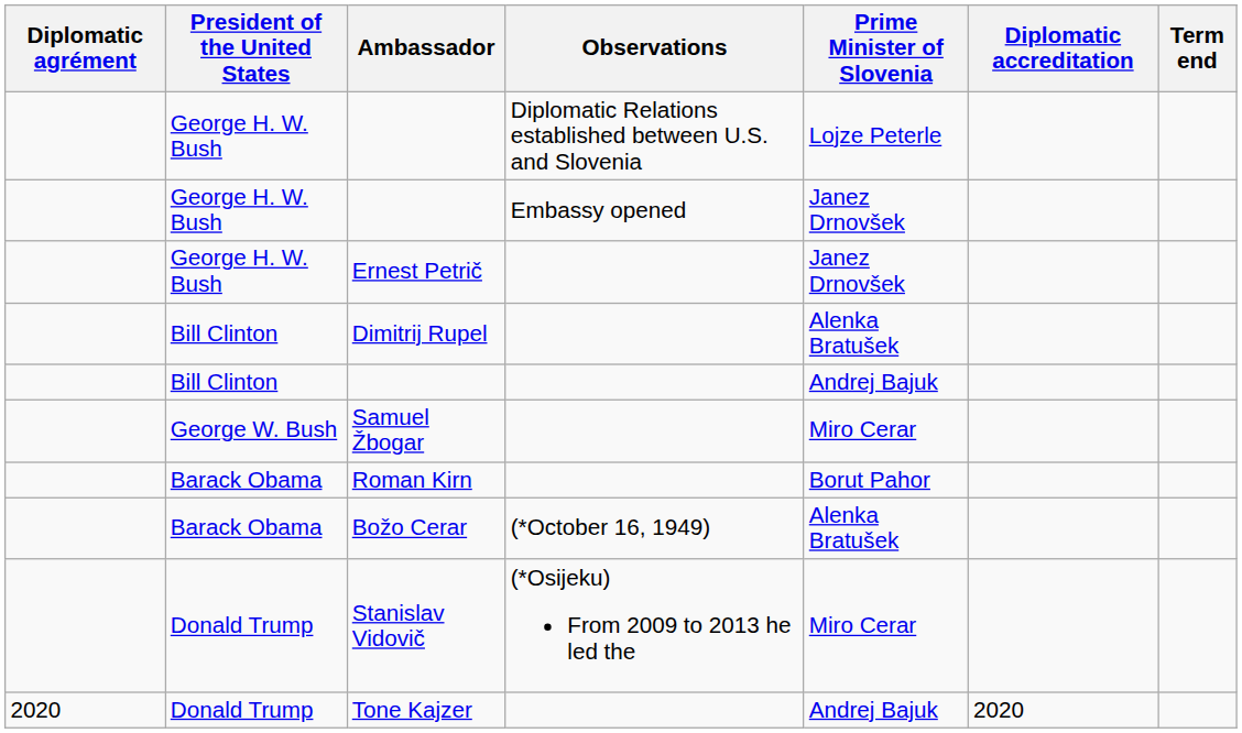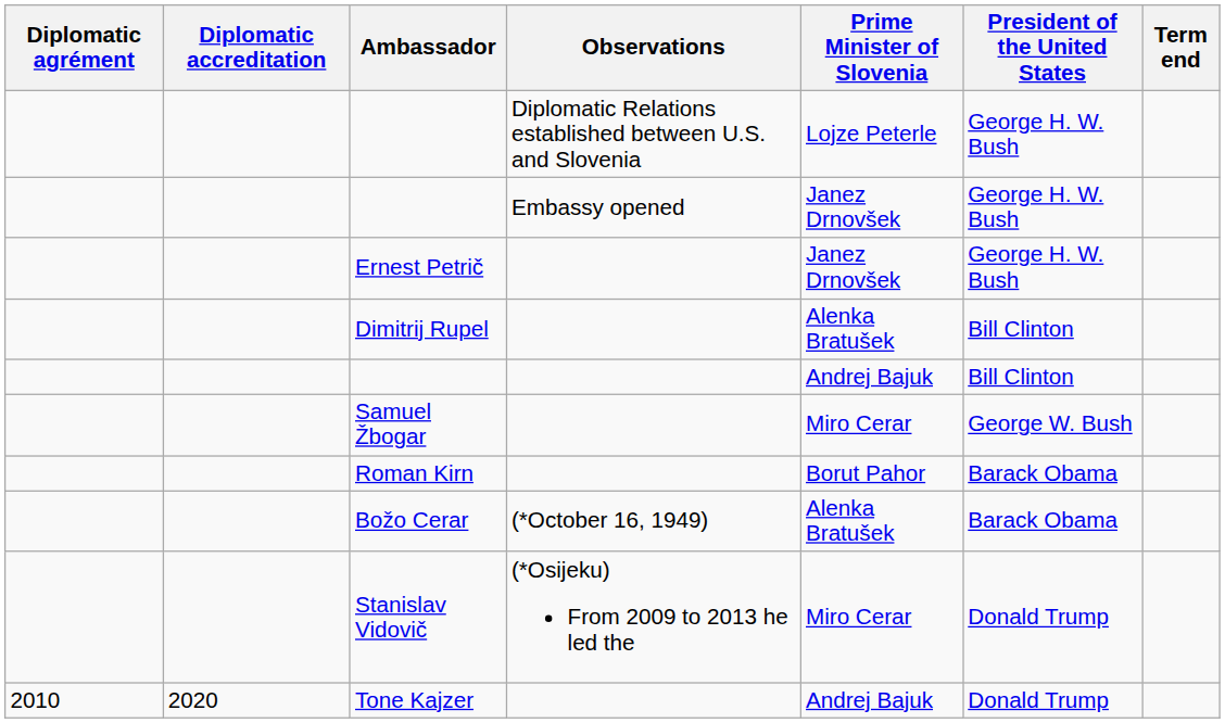columns swapped: Diplomatic accreditation <-> President of the United States
Tone Kajzer | Diplomatic agrément: 2020 -> 2010
